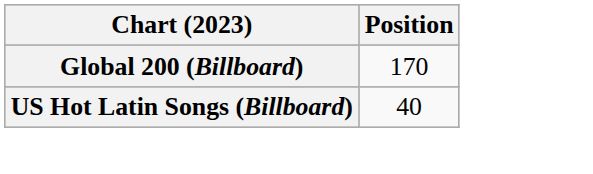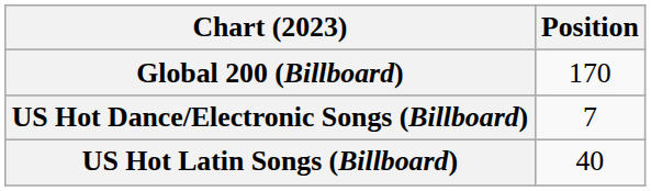+ row: US Hot Dance/Electronic Songs (Billboard) | 7
